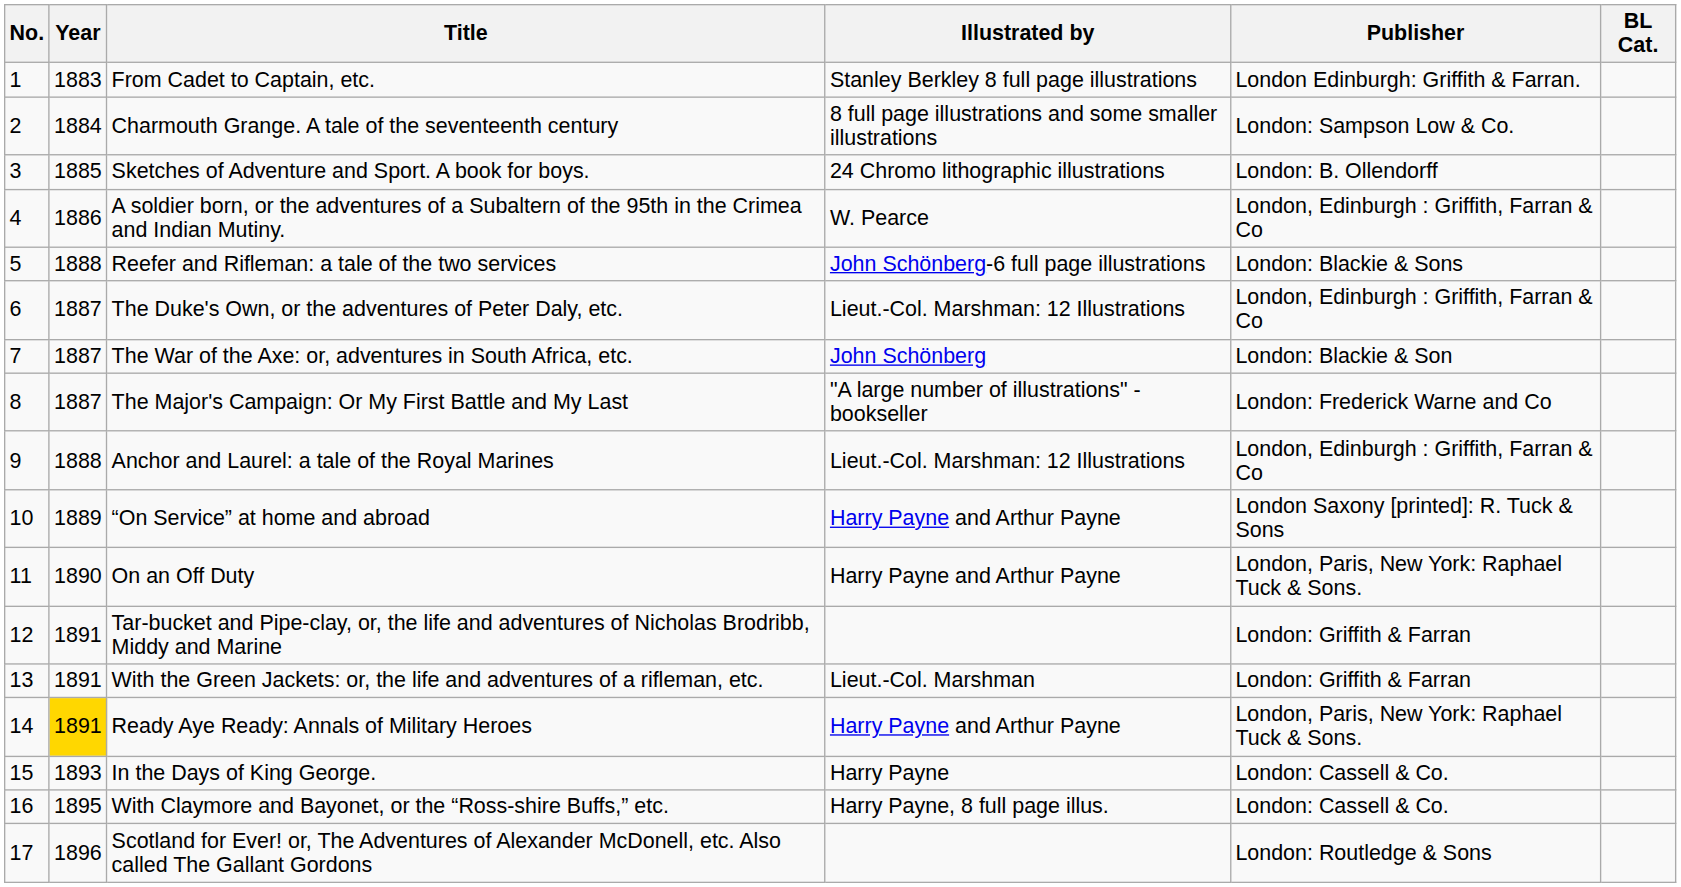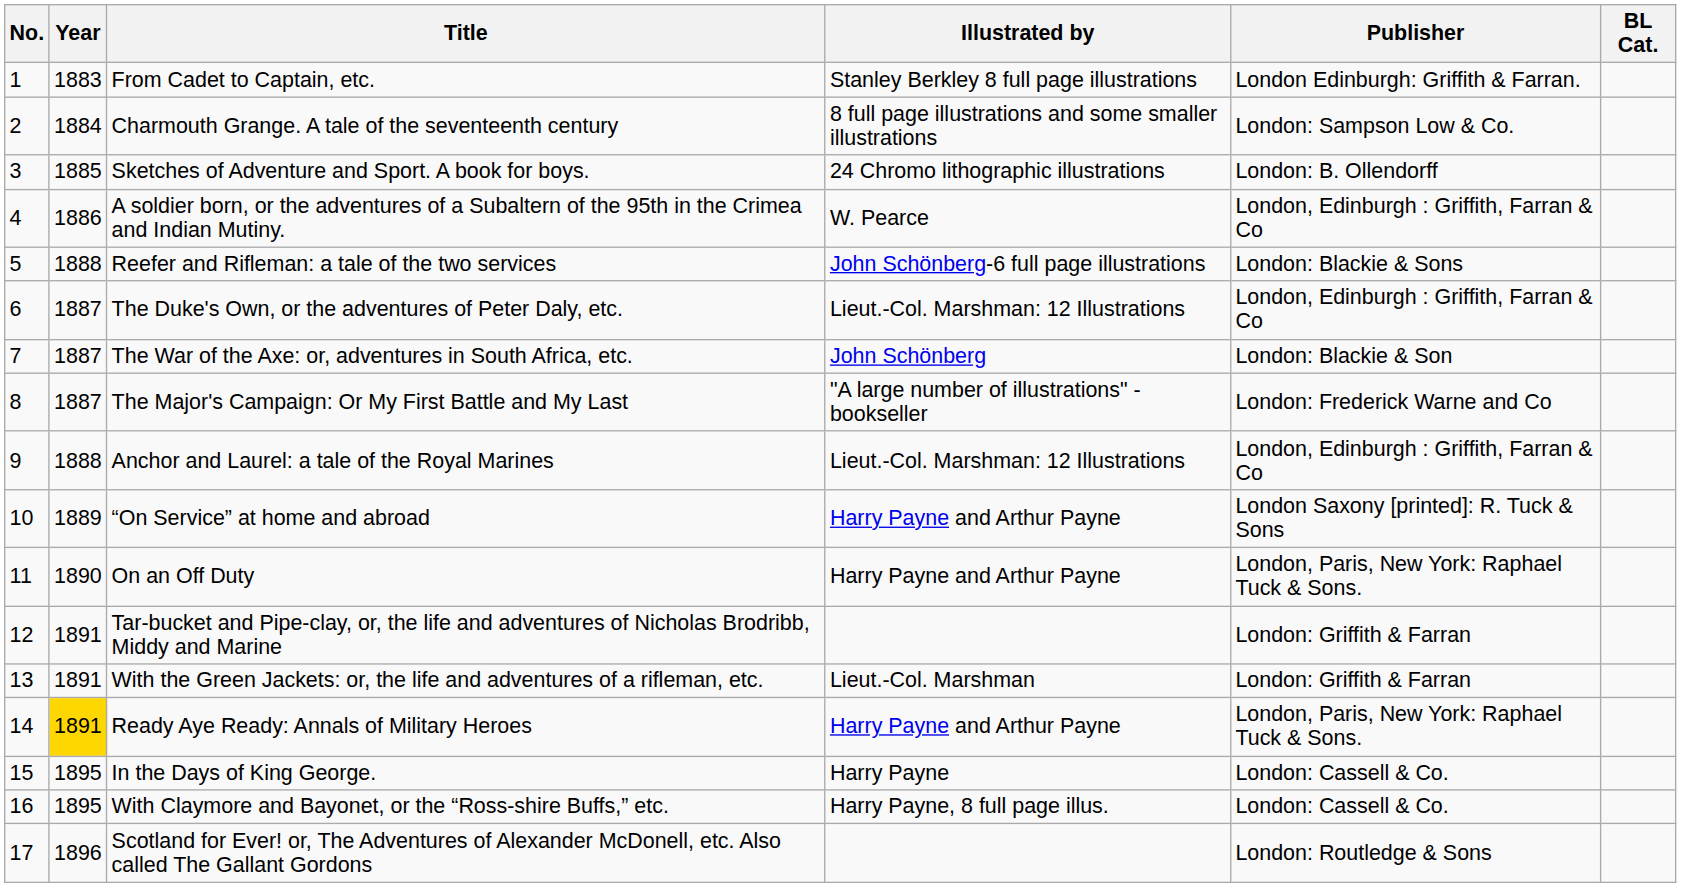In the Days of King George. | Year: 1893 -> 1895
